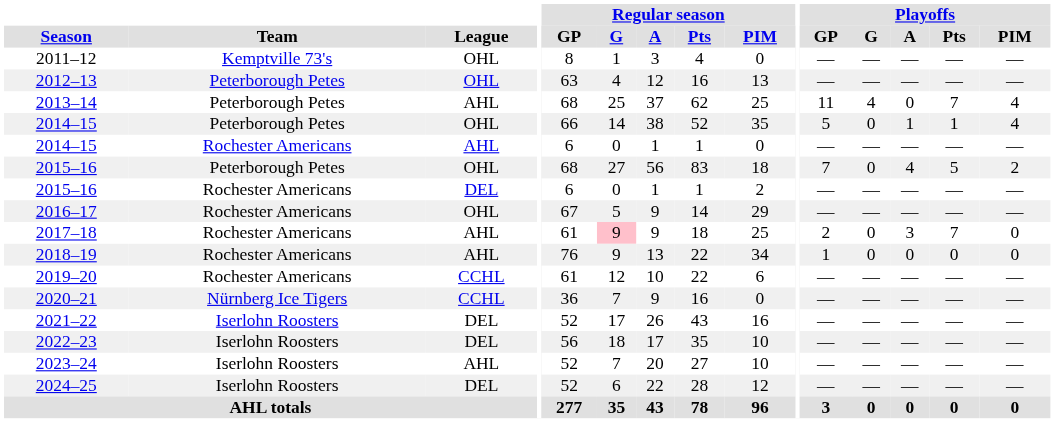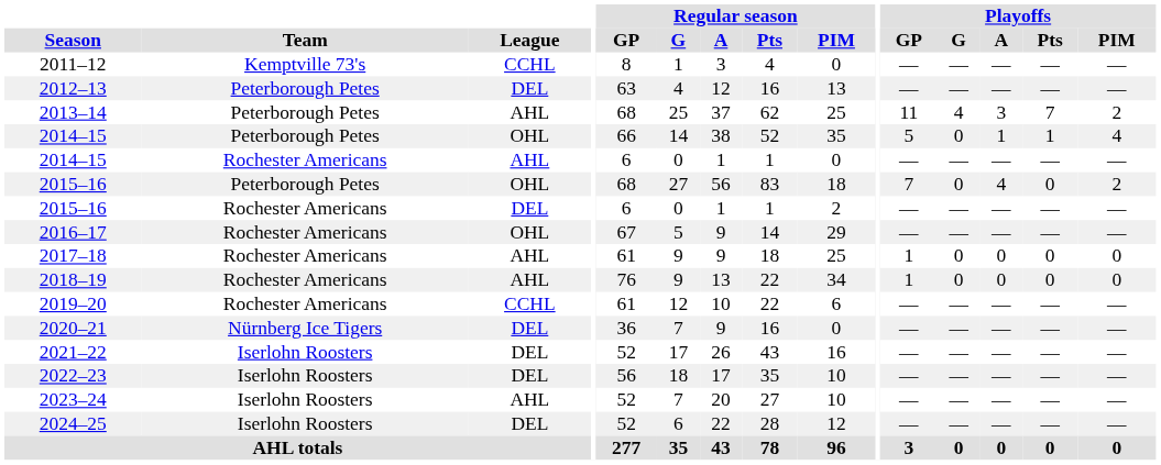2011–12 | League: OHL -> CCHL
2012–13 | League: OHL -> DEL
2013–14 | Playoffs / A: 0 -> 3
2013–14 | Playoffs / PIM: 4 -> 2
2015–16 / Peterborough Petes | Playoffs / Pts: 5 -> 0
2017–18 | Regular season / G: pink background -> no background
2017–18 | Playoffs / GP: 2 -> 1
2017–18 | Playoffs / A: 3 -> 0
2017–18 | Playoffs / Pts: 7 -> 0
2020–21 | League: CCHL -> DEL
